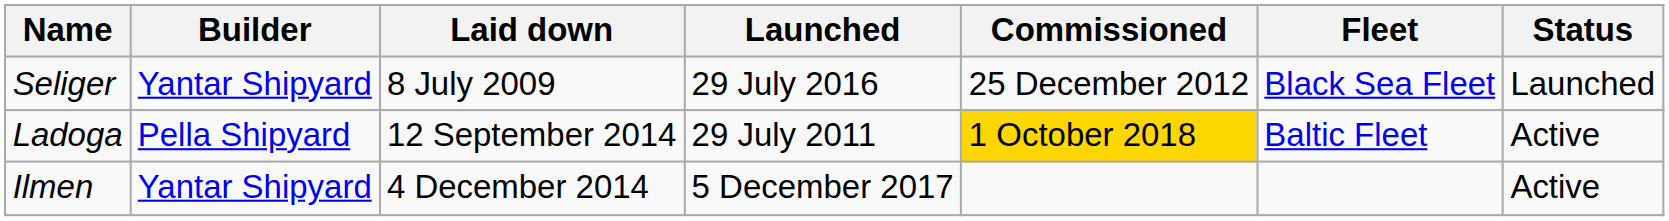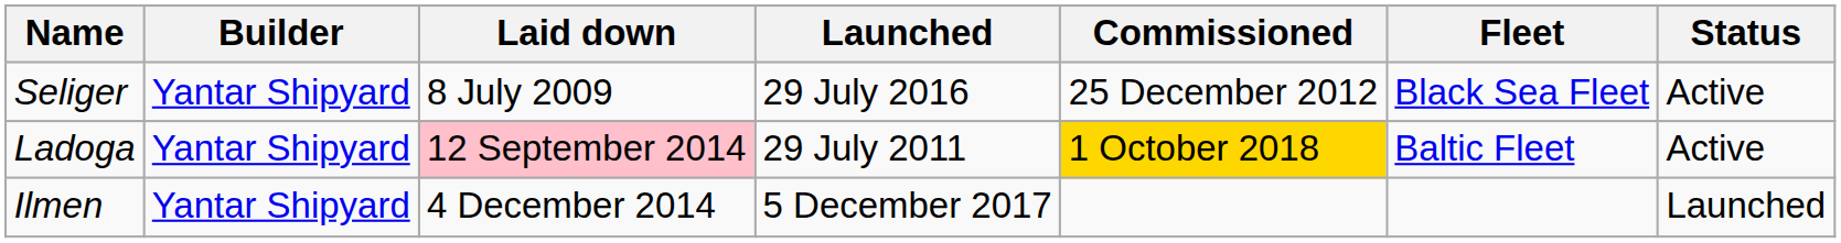Seliger | Status: Launched -> Active
Ladoga | Builder: Pella Shipyard -> Yantar Shipyard
Ladoga | Laid down: no background -> pink background
Ilmen | Status: Active -> Launched
